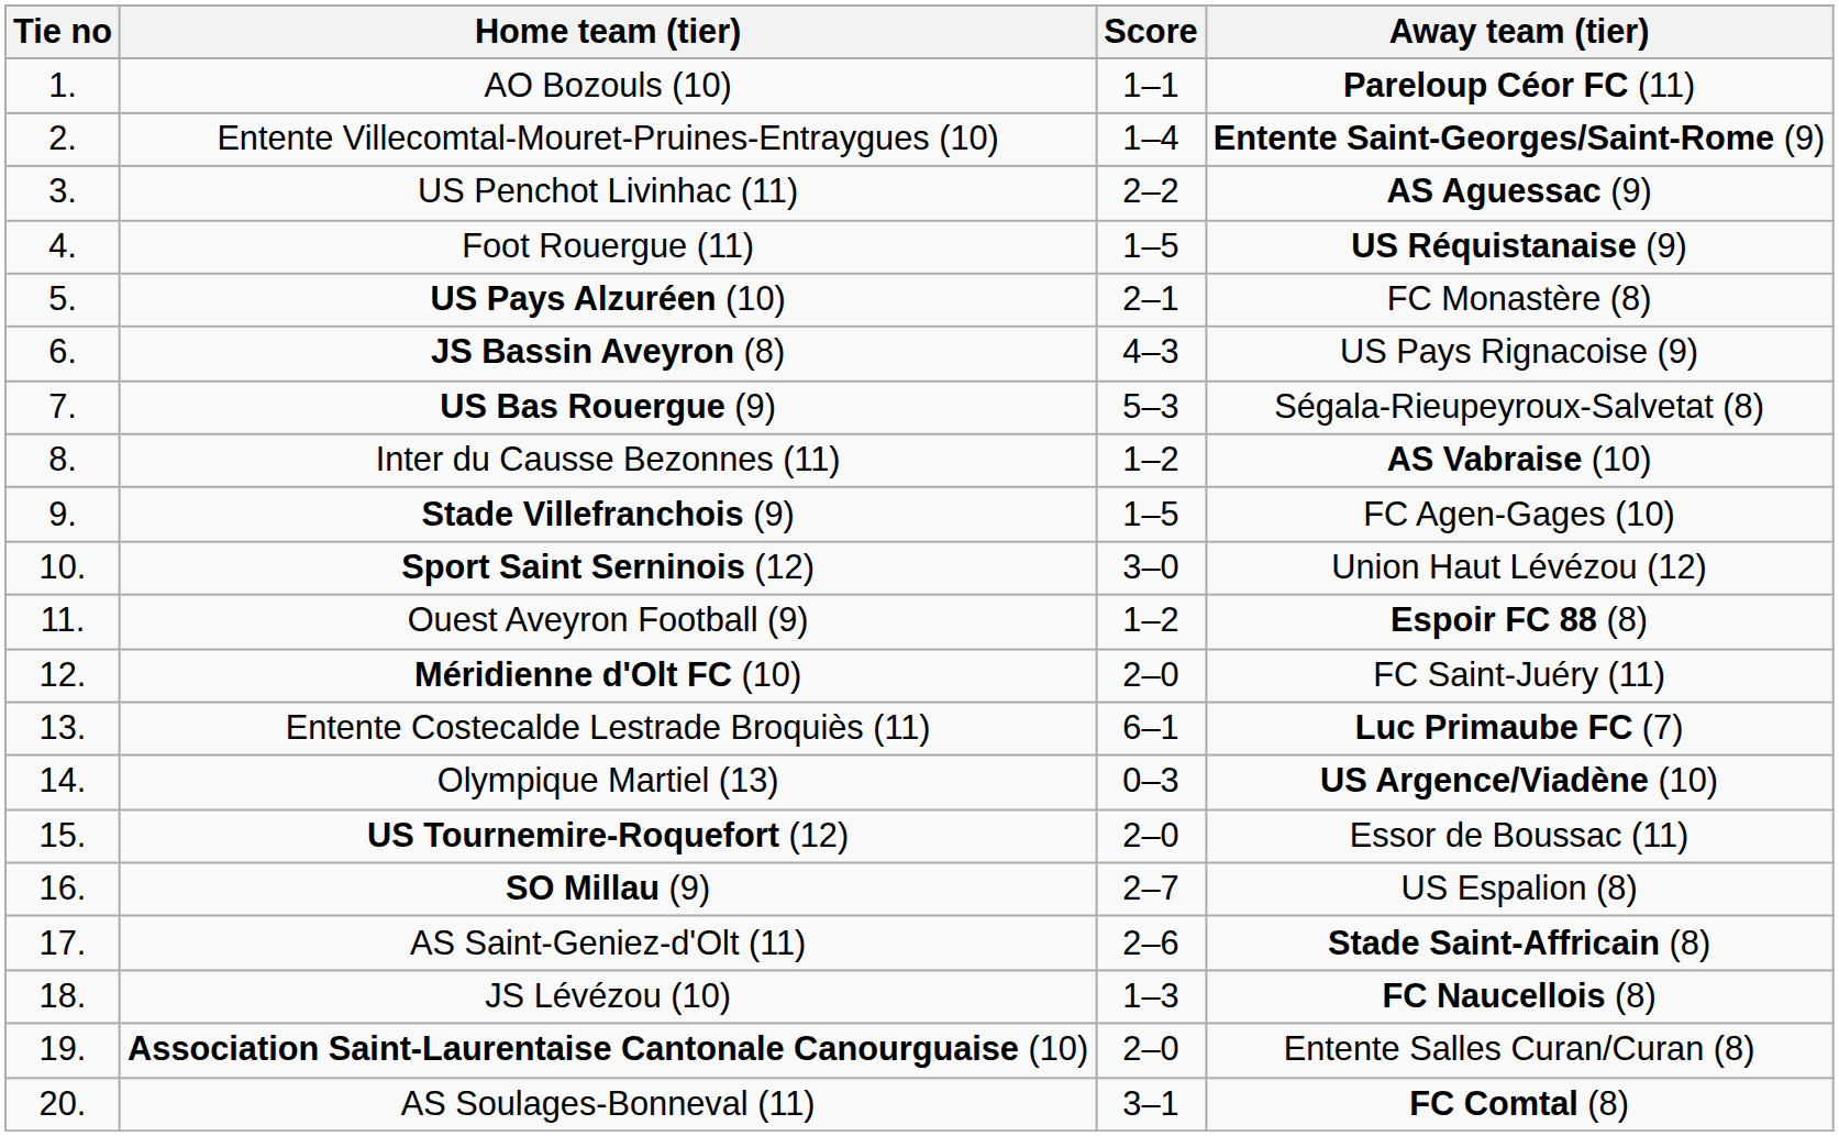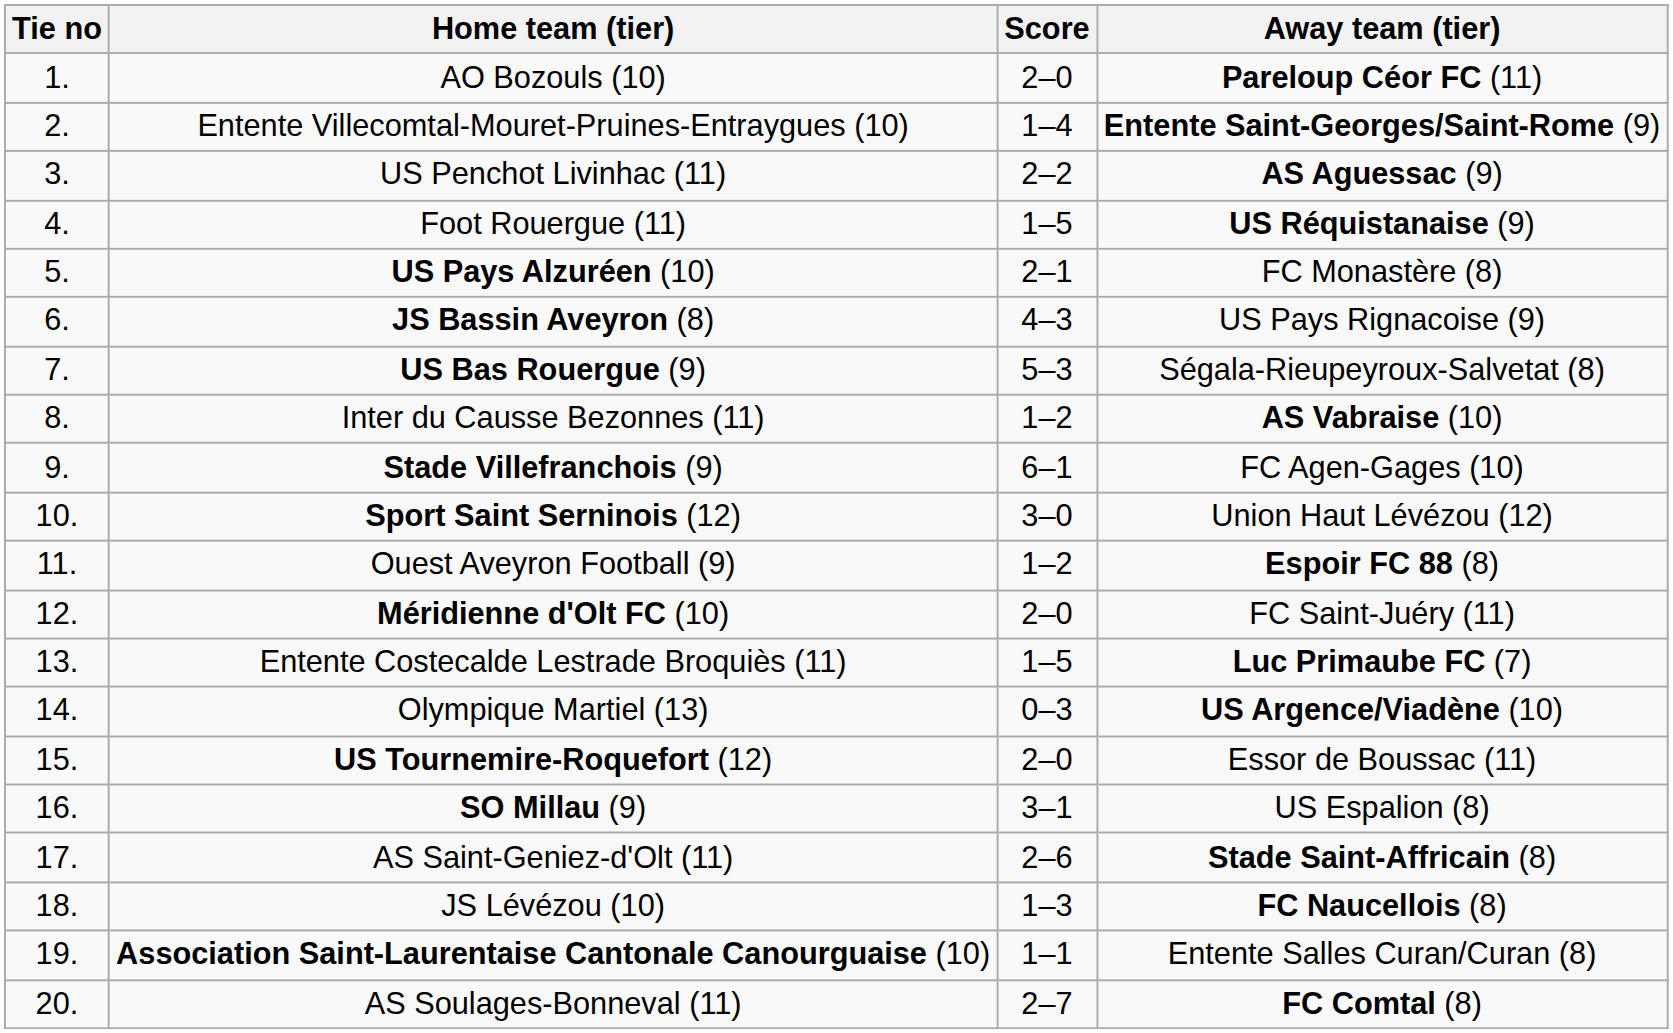AO Bozouls (10) | Score: 1–1 -> 2–0
Stade Villefranchois (9) | Score: 1–5 -> 6–1
Entente Costecalde Lestrade Broquiès (11) | Score: 6–1 -> 1–5
SO Millau (9) | Score: 2–7 -> 3–1
Association Saint-Laurentaise Cantonale Canourguaise (10) | Score: 2–0 -> 1–1
AS Soulages-Bonneval (11) | Score: 3–1 -> 2–7
